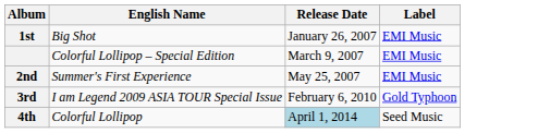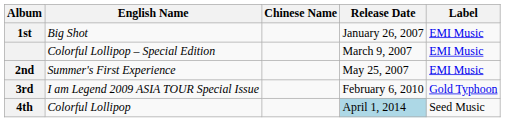+ column: Chinese Name
